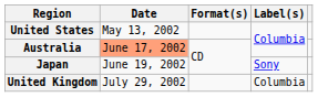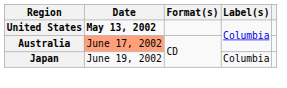United States | Date: normal -> bold
Japan | Label(s): Sony -> Columbia
- row: United Kingdom | July 29, 2002 | Columbia
